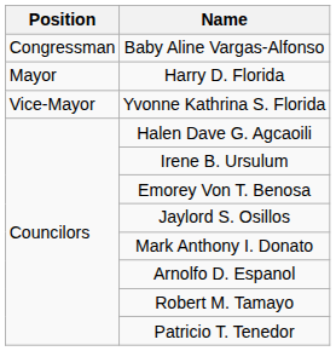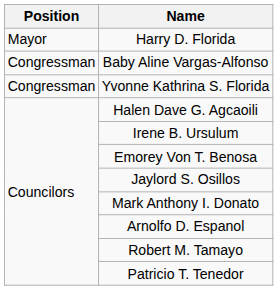rows swapped: Baby Aline Vargas-Alfonso <-> Harry D. Florida
Yvonne Kathrina S. Florida | Position: Vice-Mayor -> Congressman
